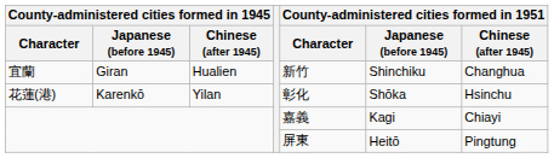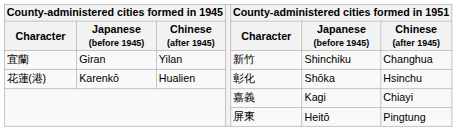宜蘭 | column 3: Hualien -> Yilan
花蓮(港) | column 3: Yilan -> Hualien
